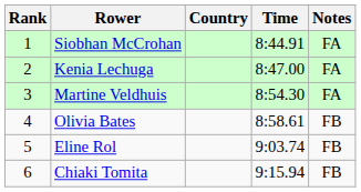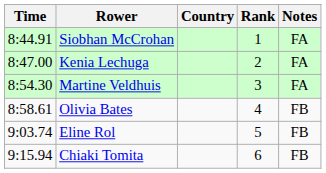columns swapped: Rank <-> Time
